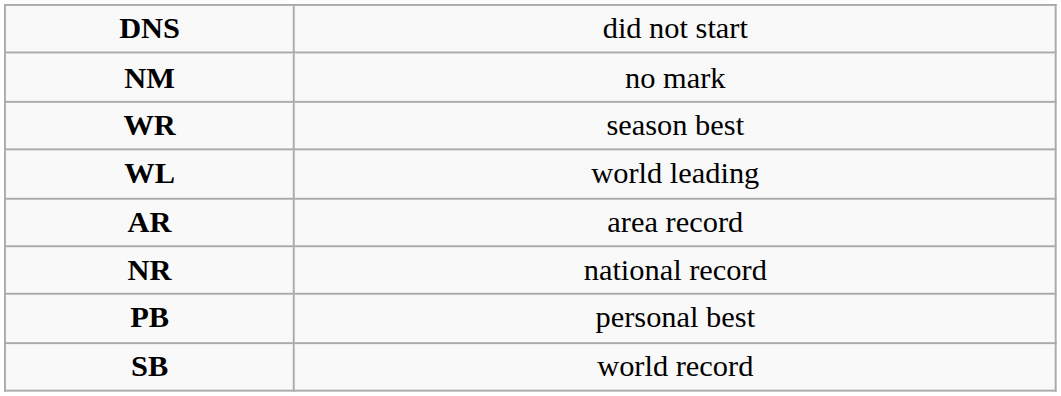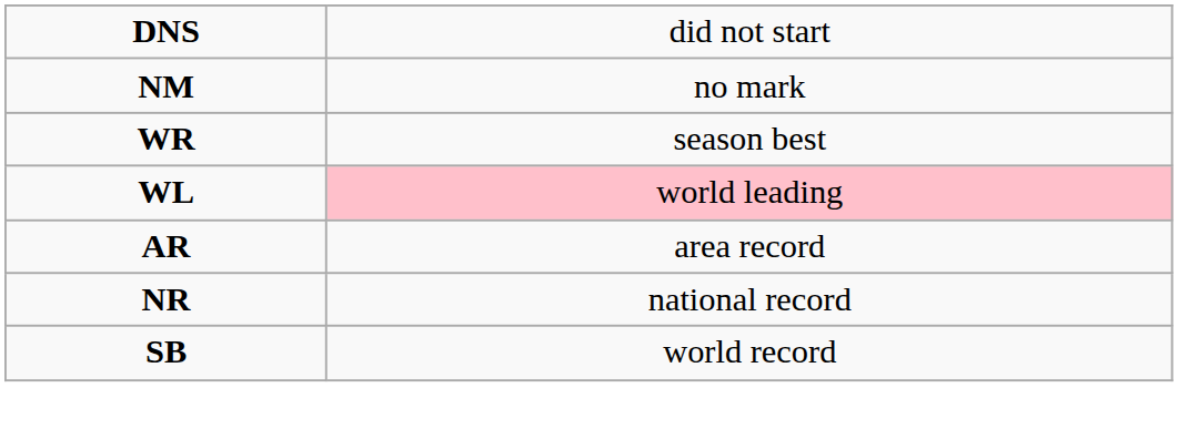WL | column 2: no background -> pink background
- row: PB | personal best
